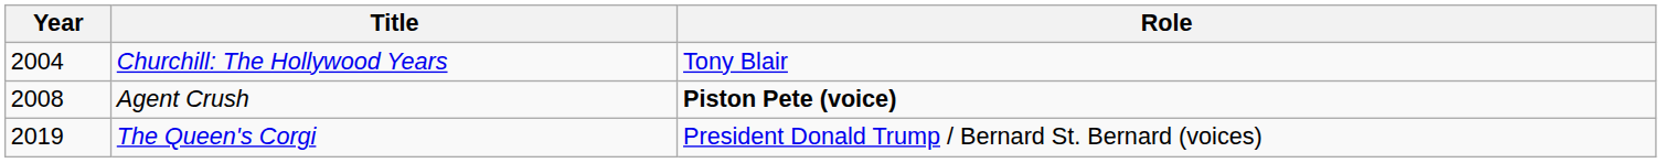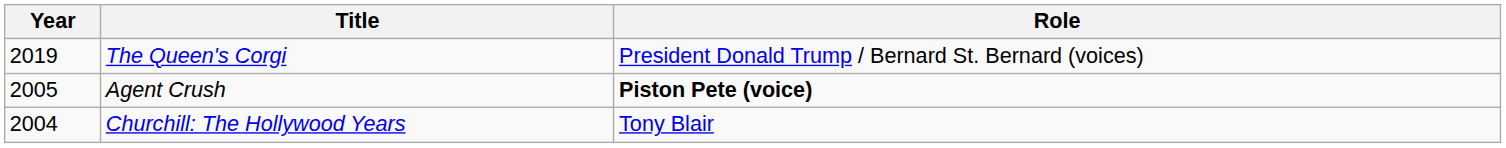rows swapped: Churchill: The Hollywood Years <-> The Queen's Corgi
Agent Crush | Year: 2008 -> 2005
